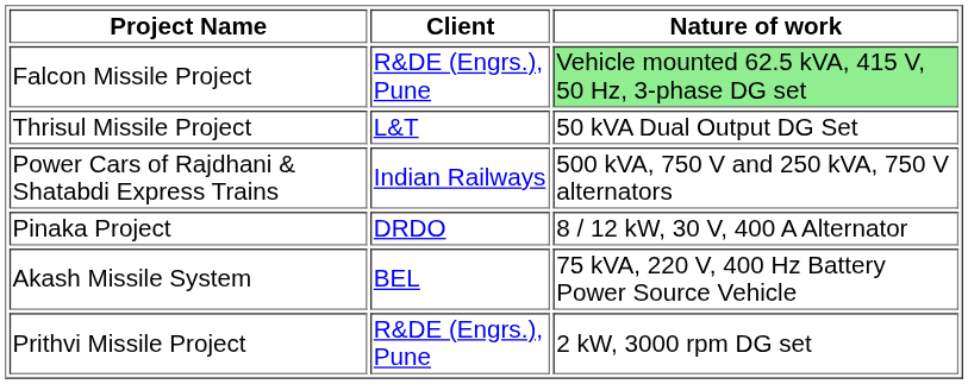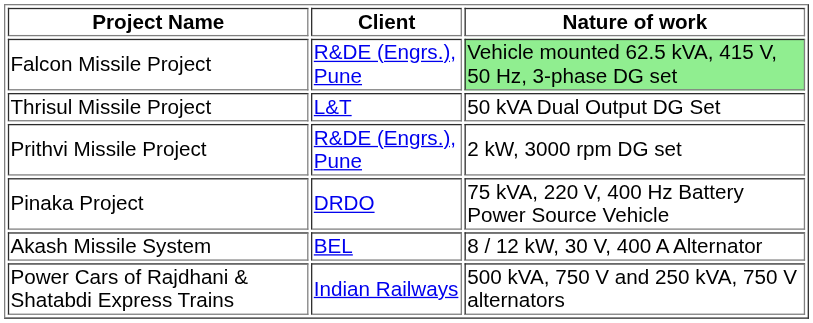rows swapped: Prithvi Missile Project <-> Power Cars of Rajdhani & Shatabdi Express Trains
Pinaka Project | Nature of work: 8 / 12 kW, 30 V, 400 A Alternator -> 75 kVA, 220 V, 400 Hz Battery Power Source Vehicle
Akash Missile System | Nature of work: 75 kVA, 220 V, 400 Hz Battery Power Source Vehicle -> 8 / 12 kW, 30 V, 400 A Alternator
